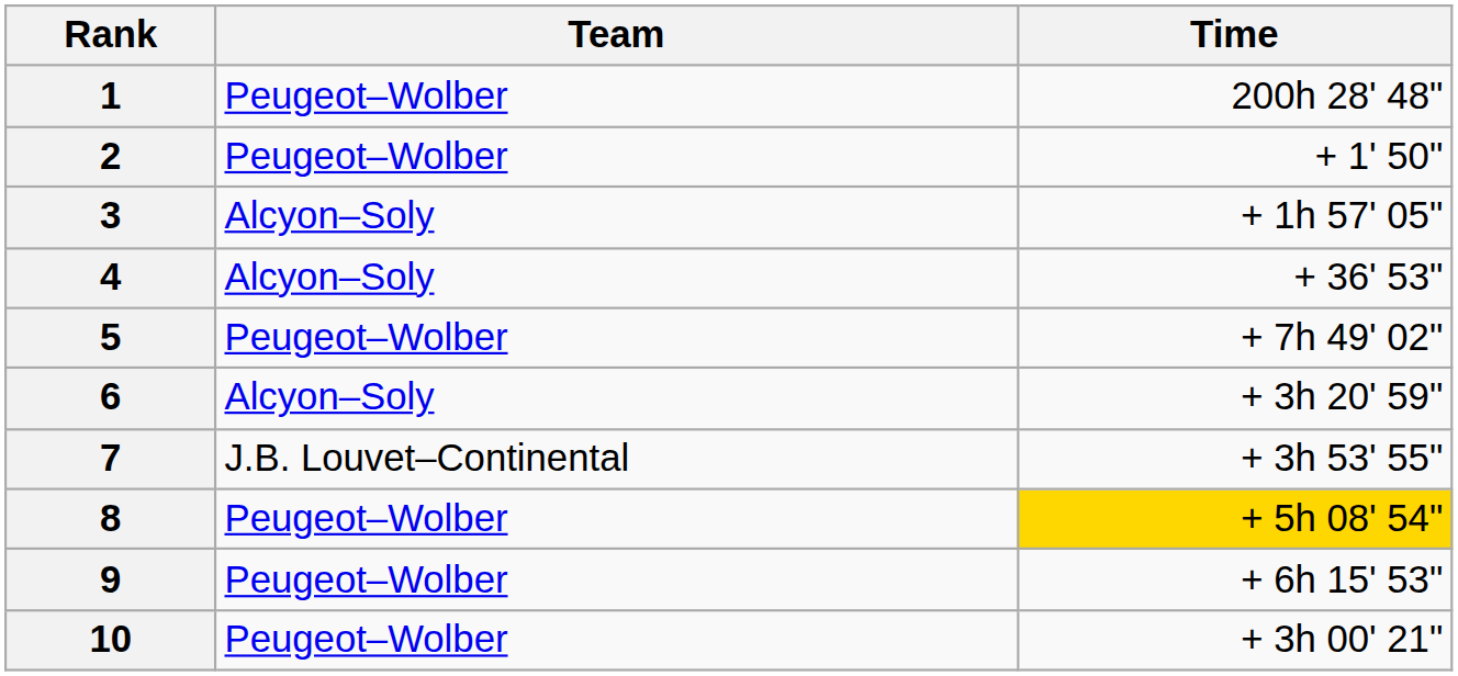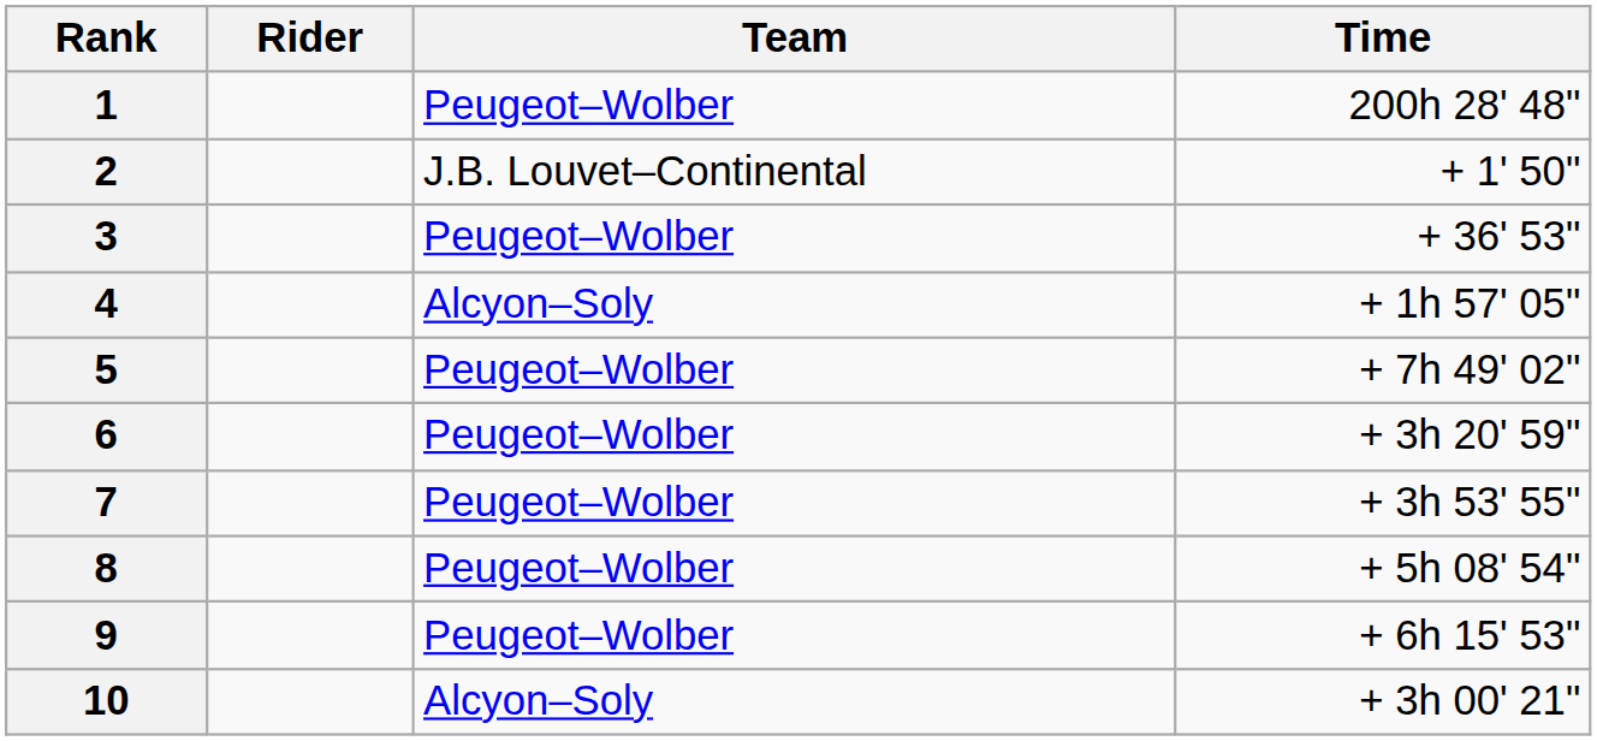+ column: Rider
2 | Team: Peugeot–Wolber -> J.B. Louvet–Continental
3 | Team: Alcyon–Soly -> Peugeot–Wolber
3 | Time: + 1h 57' 05" -> + 36' 53"
4 | Time: + 36' 53" -> + 1h 57' 05"
6 | Team: Alcyon–Soly -> Peugeot–Wolber
7 | Team: J.B. Louvet–Continental -> Peugeot–Wolber
8 | Time: gold background -> no background
10 | Team: Peugeot–Wolber -> Alcyon–Soly
